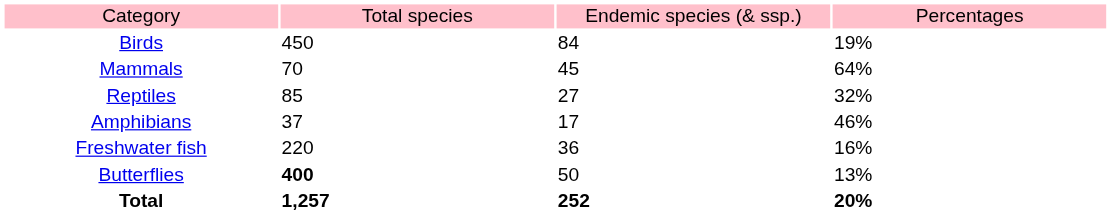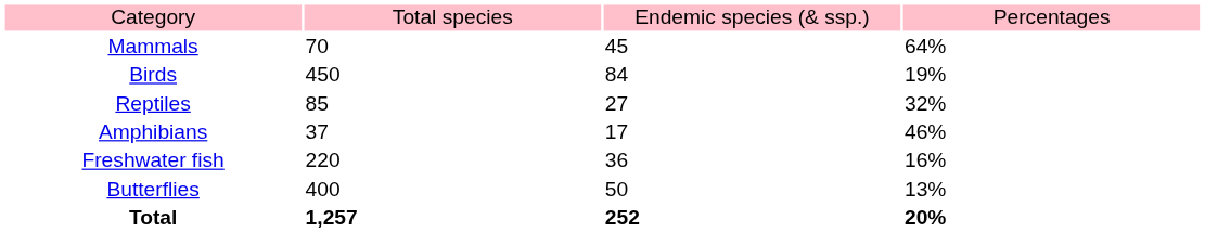rows swapped: Mammals <-> Birds
Butterflies | column 2: bold -> normal
